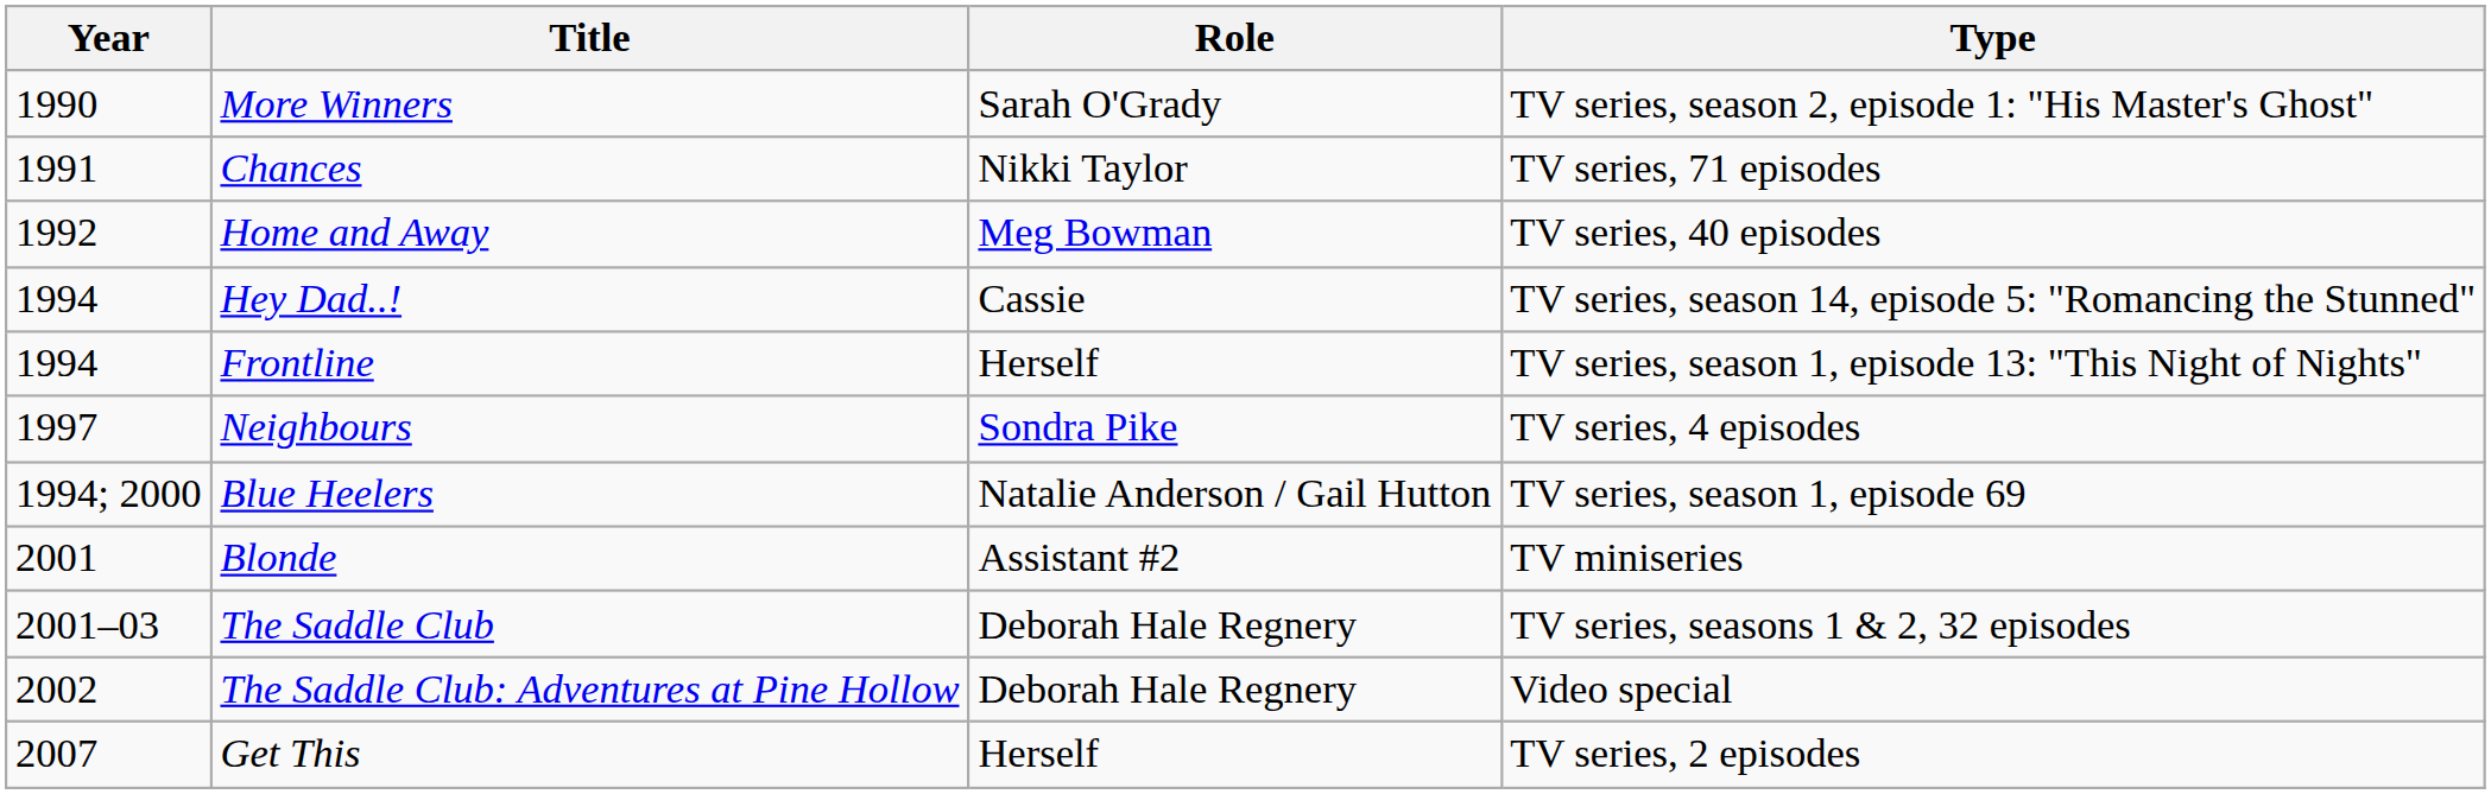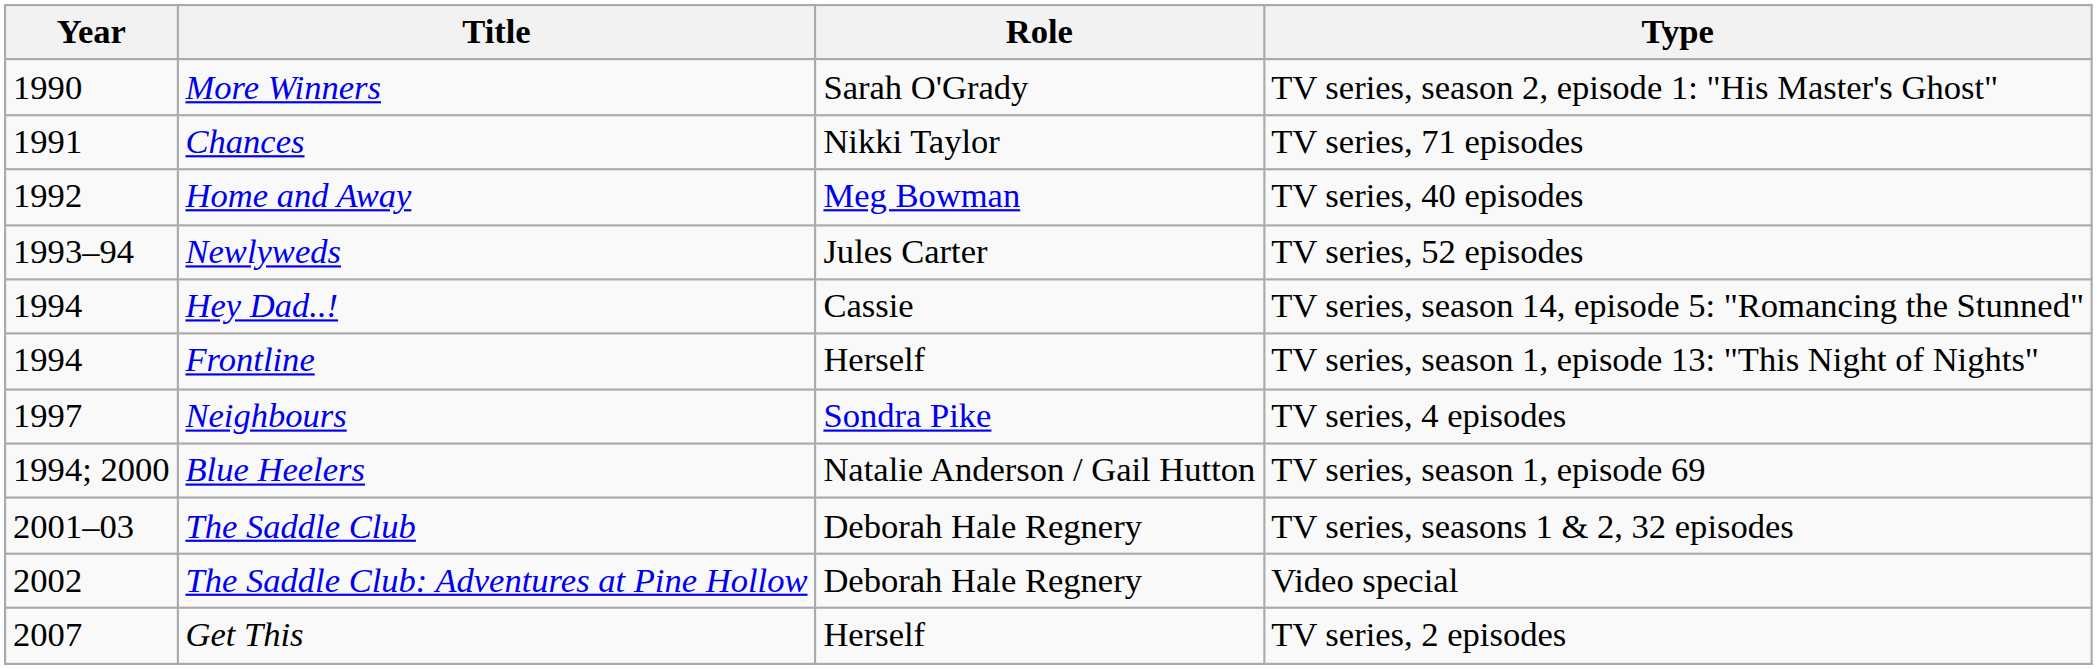+ row: 1993–94 | Newlyweds | Jules Carter | TV series, 52 episodes
- row: 2001 | Blonde | Assistant #2 | TV miniseries
